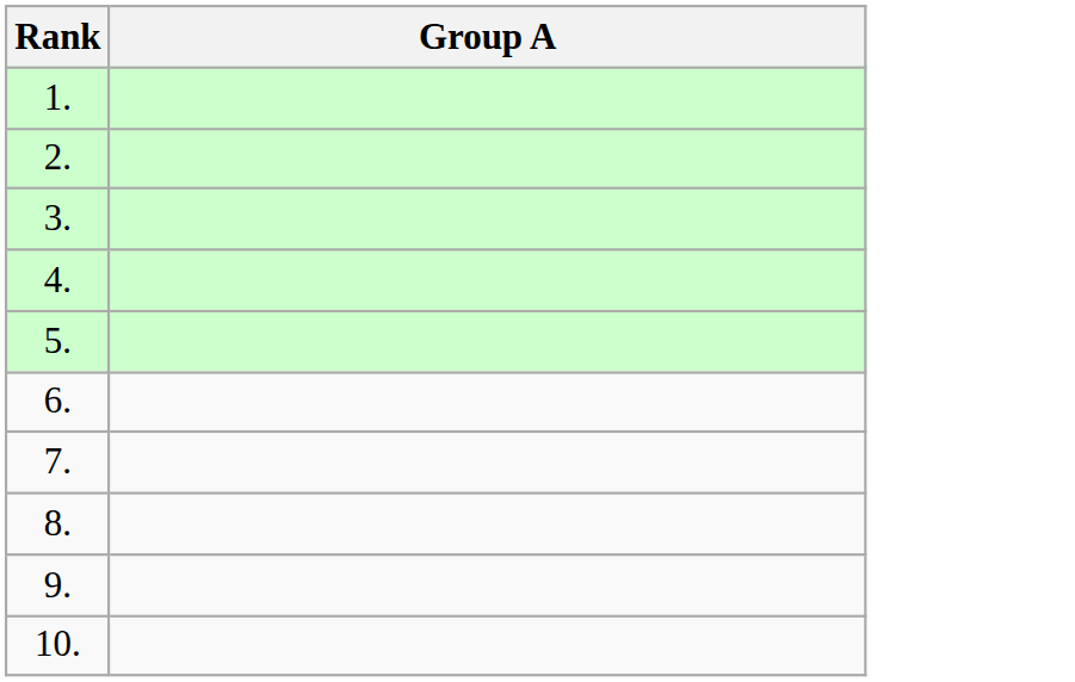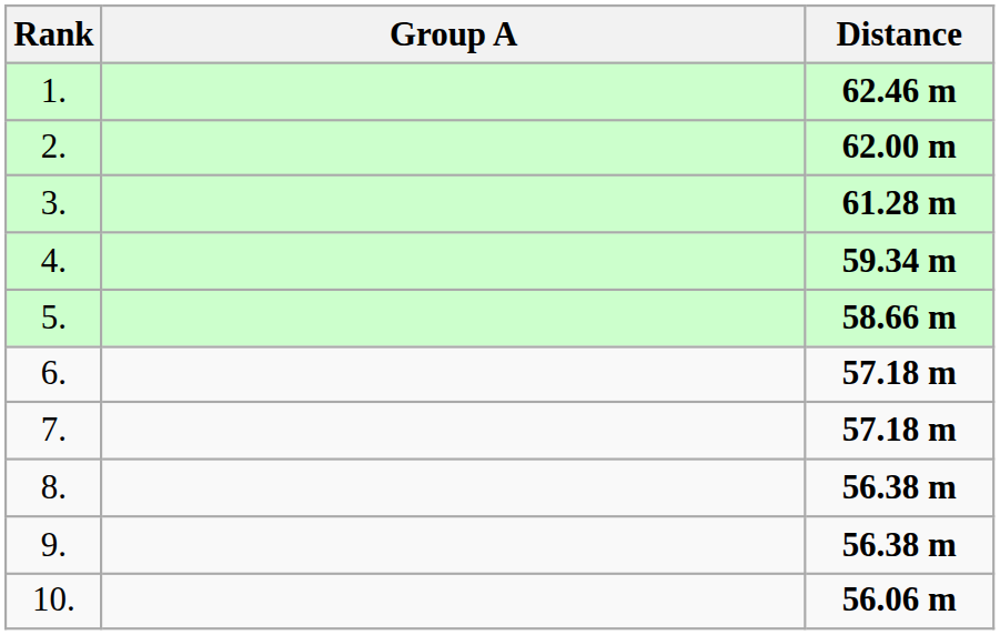+ column: Distance | 62.46 m | 62.00 m | 61.28 m | 59.34 m | 58.66 m | 57.18 m | 57.18 m | 56.38 m | 56.38 m | 56.06 m
